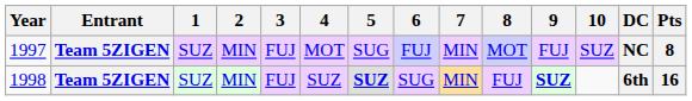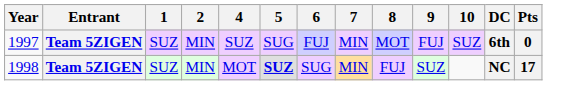- column: 3 | FUJ | FUJ
1997 | 4: MOT -> SUZ
1997 | DC: NC -> 6th
1997 | Pts: 8 -> 0
1998 | 4: SUZ -> MOT
1998 | 9: bold -> normal
1998 | DC: 6th -> NC
1998 | Pts: 16 -> 17
